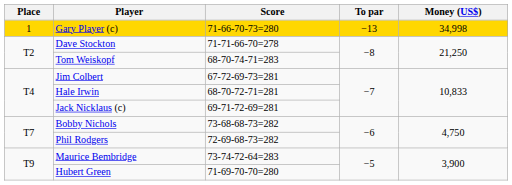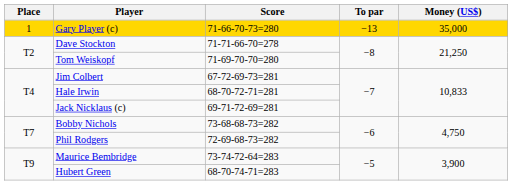Gary Player (c) | Money (US$): 34,998 -> 35,000
Tom Weiskopf | Score: 68-70-74-71=283 -> 71-69-70-70=280
Hubert Green | Score: 71-69-70-70=280 -> 68-70-74-71=283
